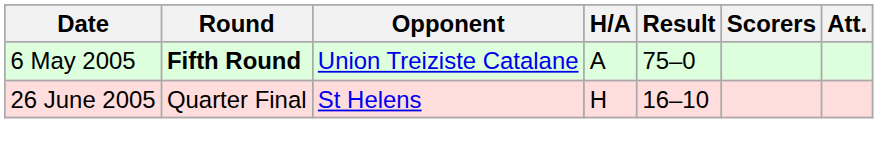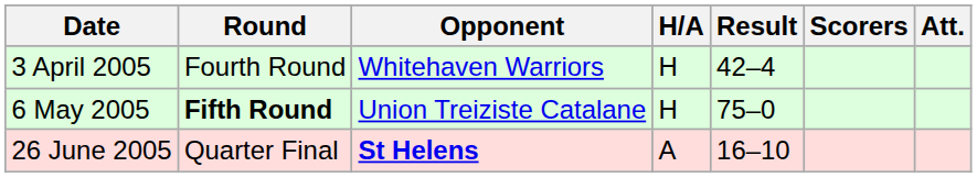+ row: 3 April 2005 | Fourth Round | Whitehaven Warriors | H | 42–4
6 May 2005 | H/A: A -> H
26 June 2005 | Opponent: normal -> bold
26 June 2005 | H/A: H -> A
